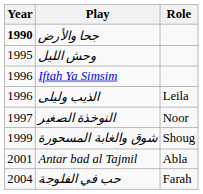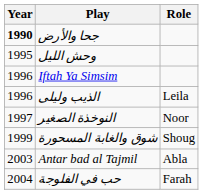Antar bad al Tajmil | Year: 2001 -> 2003
